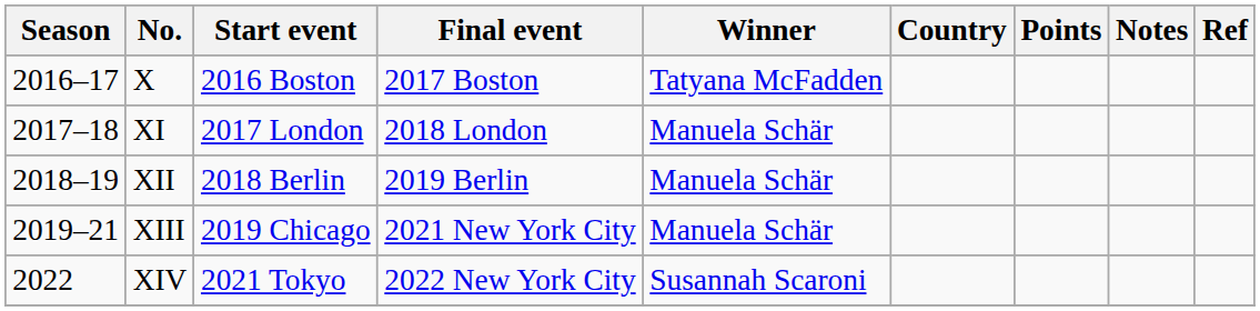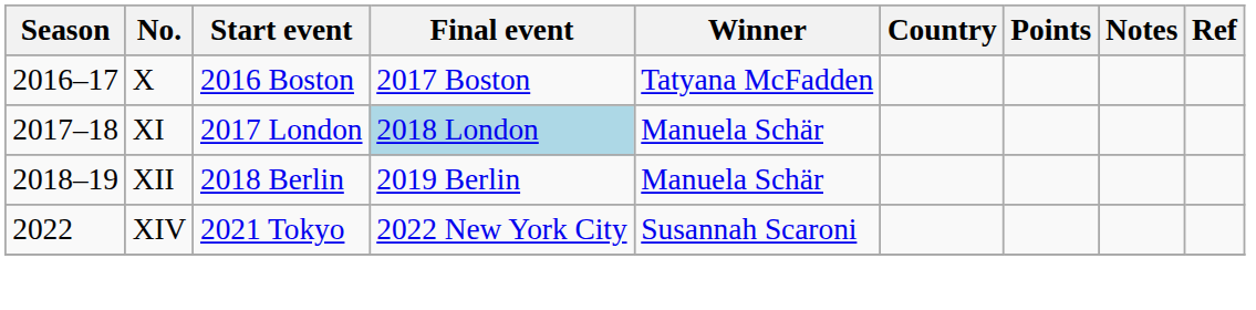XI | Final event: no background -> lightblue background
- row: 2019–21 | XIII | 2019 Chicago | 2021 New York City | Manuela Schär
